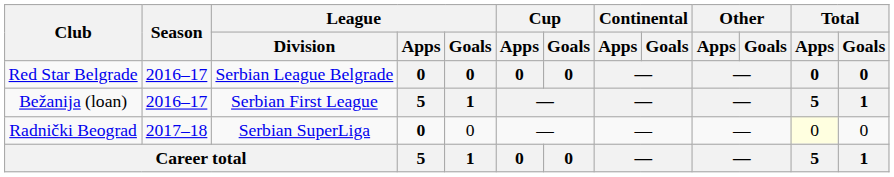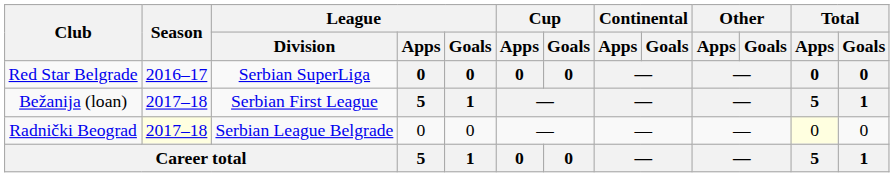Red Star Belgrade | League / Division: Serbian League Belgrade -> Serbian SuperLiga
Bežanija (loan) | Season: 2016–17 -> 2017–18
Radnički Beograd | Season: no background -> lightyellow background
Radnički Beograd | League / Division: Serbian SuperLiga -> Serbian League Belgrade
Radnički Beograd | League / Apps: bold -> normal
